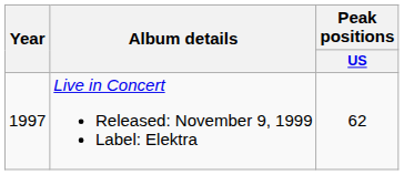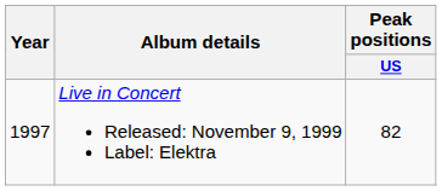Live in Concert Released: November 9, 1999 Label: Elektra | Peak positions / US: 62 -> 82
